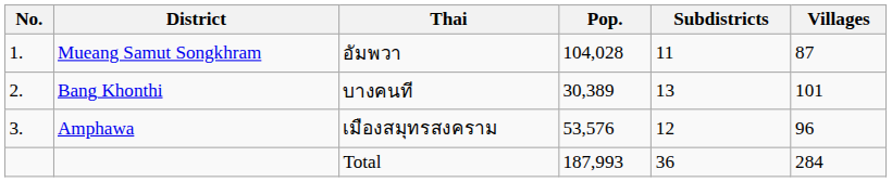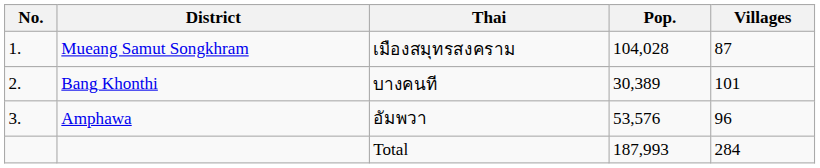- column: Subdistricts | 11 | 13 | 12 | 36
Mueang Samut Songkhram | Thai: อัมพวา -> เมืองสมุทรสงคราม
Amphawa | Thai: เมืองสมุทรสงคราม -> อัมพวา
